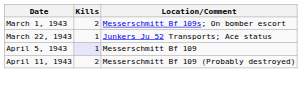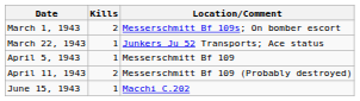April 5, 1943 | Kills: lavender background -> no background
+ row: June 15, 1943 | 1 | Macchi C.202
